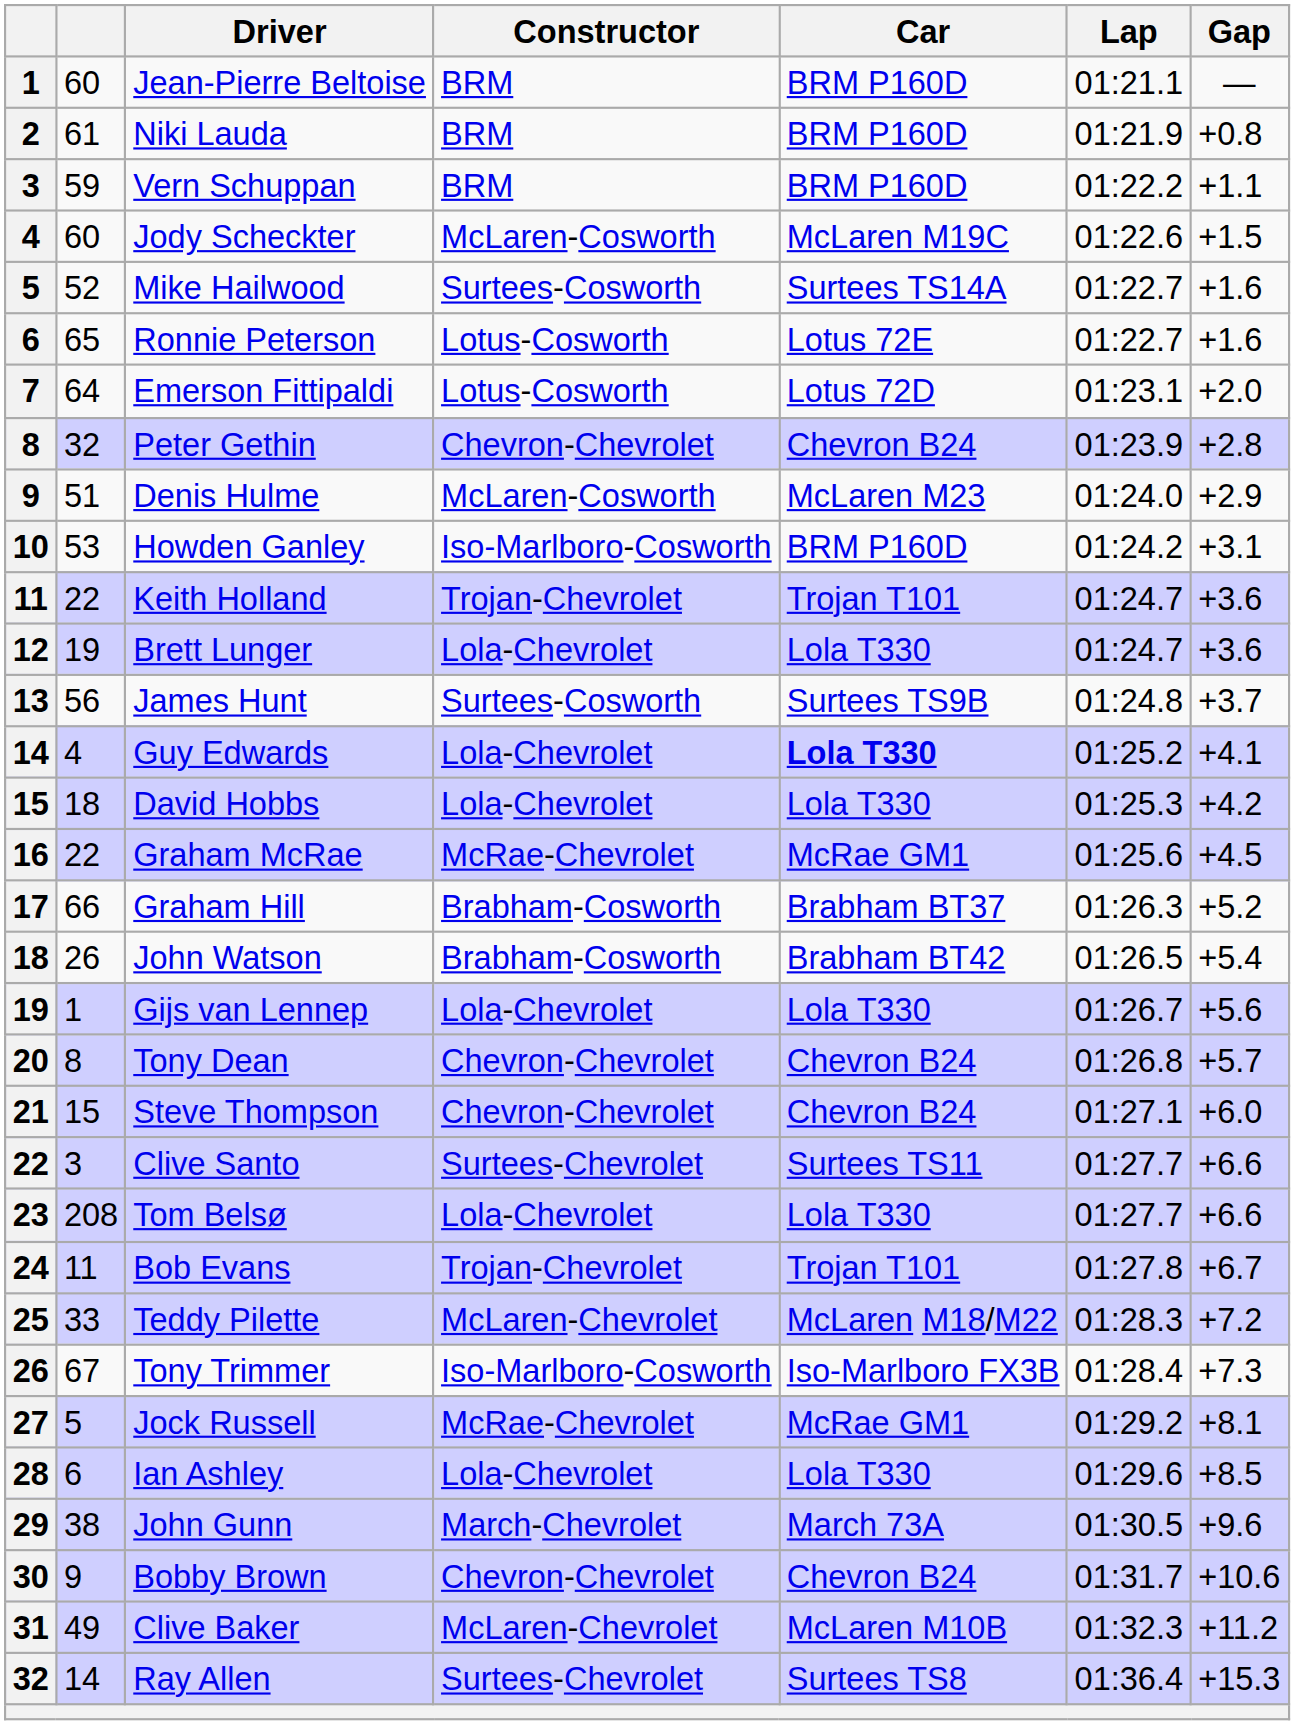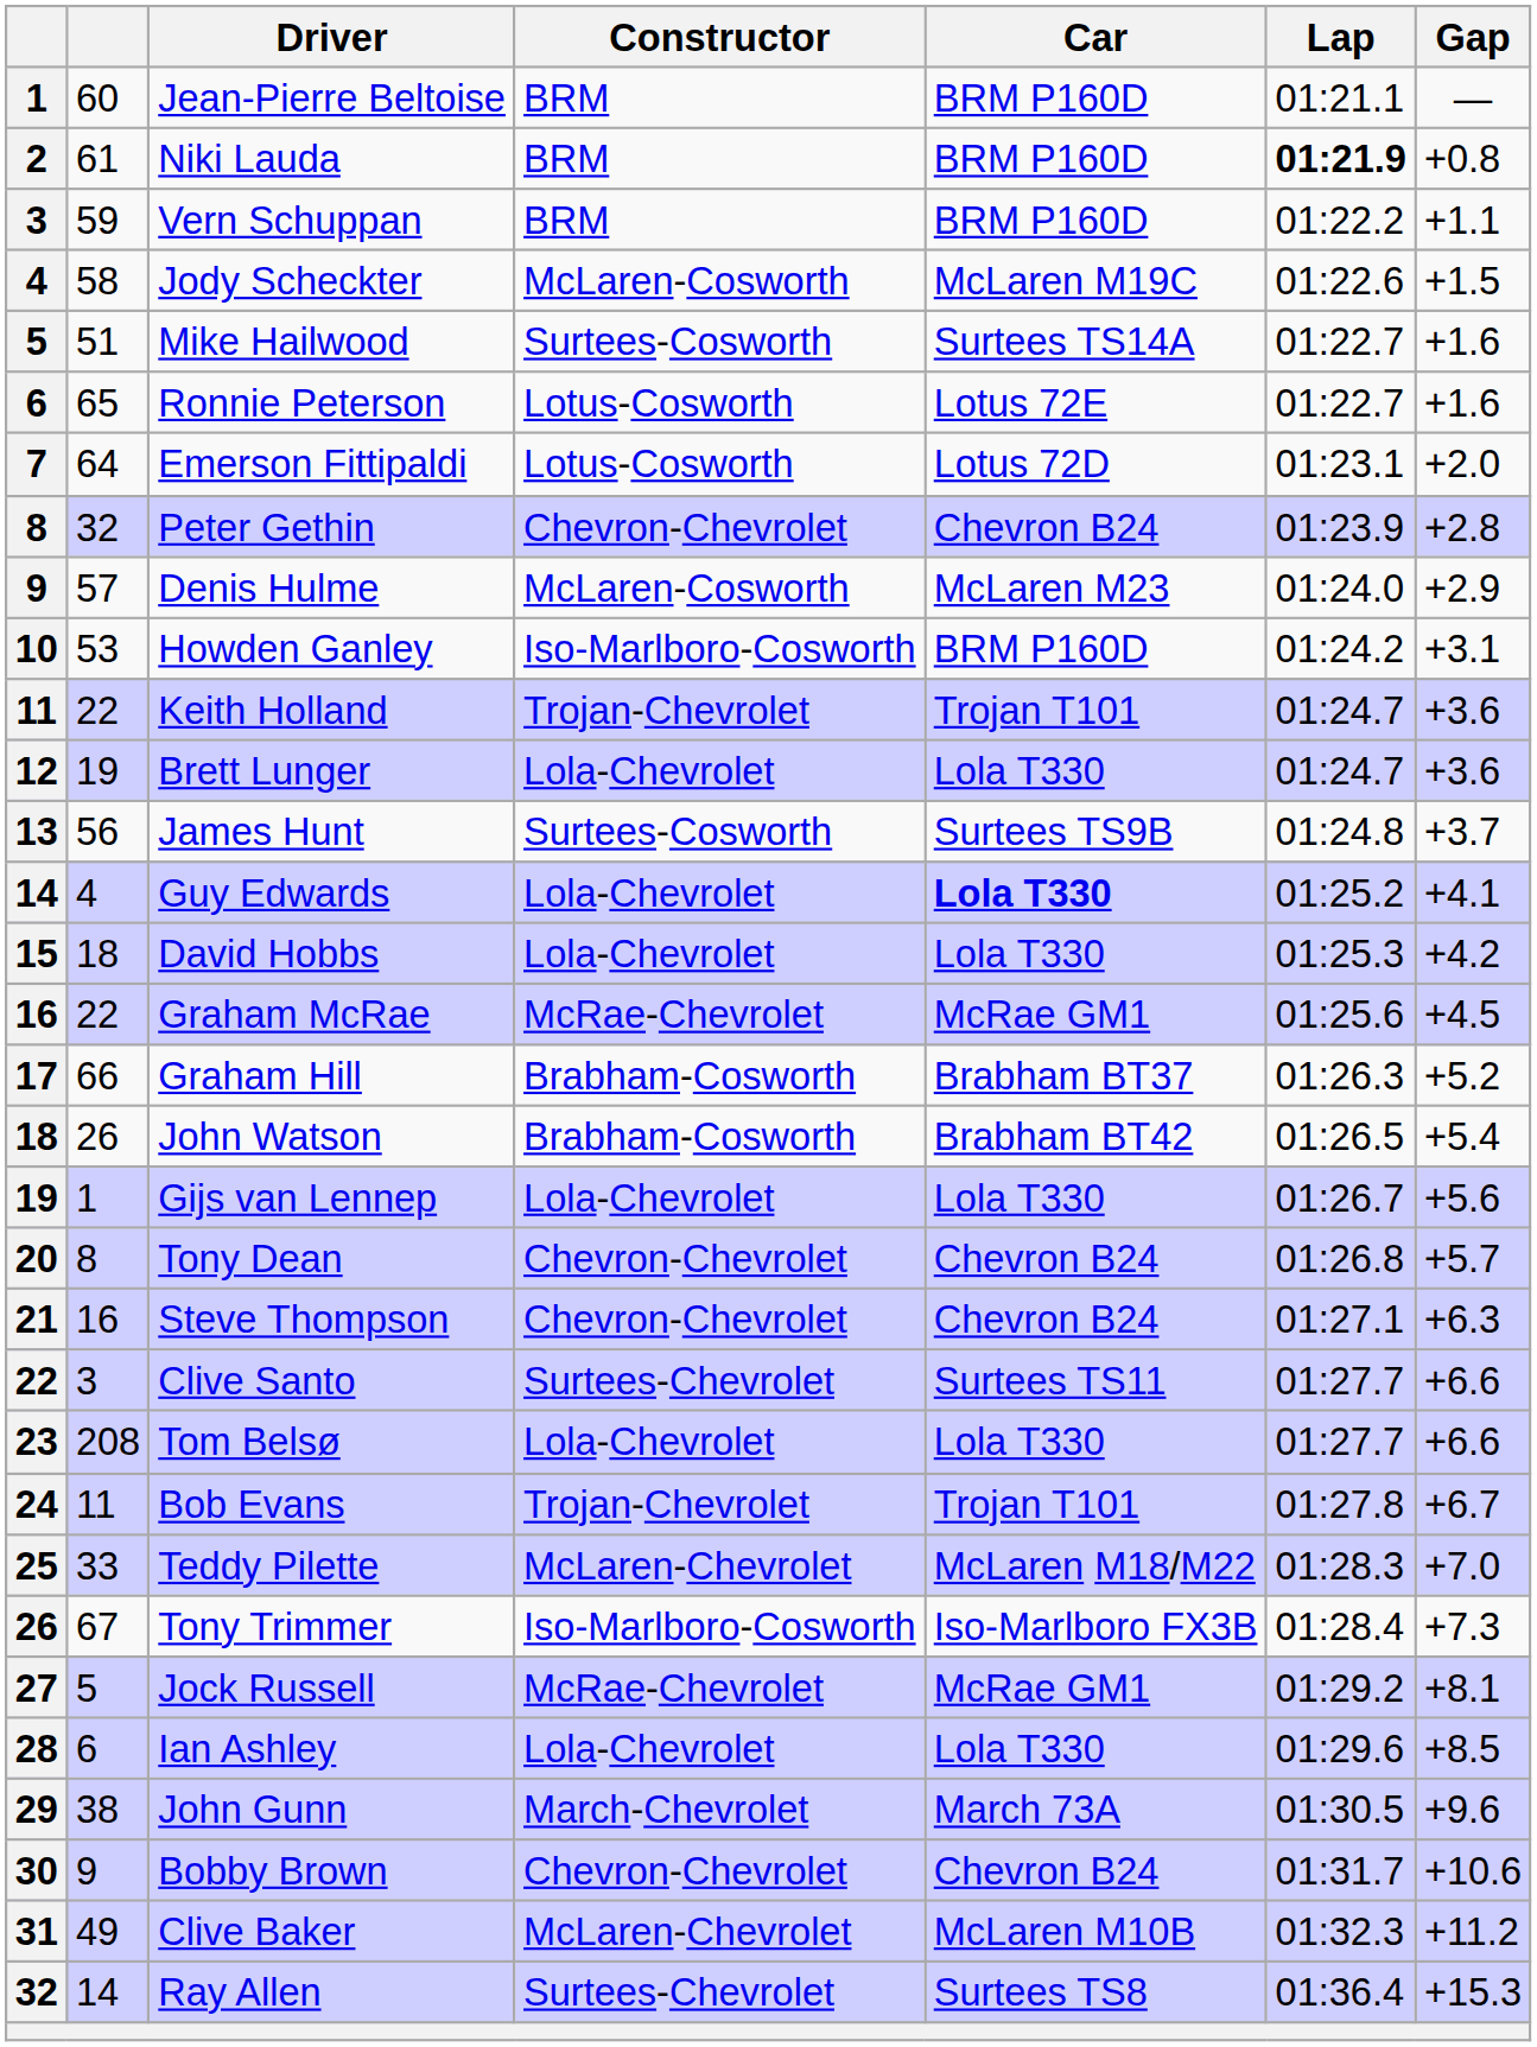Niki Lauda | Lap: normal -> bold
Jody Scheckter | column 2: 60 -> 58
Mike Hailwood | column 2: 52 -> 51
Denis Hulme | column 2: 51 -> 57
Steve Thompson | column 2: 15 -> 16
Steve Thompson | Gap: +6.0 -> +6.3
Teddy Pilette | Gap: +7.2 -> +7.0
